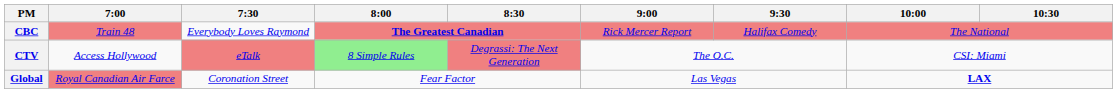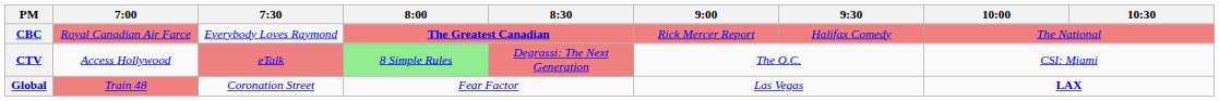CBC | 7:00: Train 48 -> Royal Canadian Air Farce
Global | 7:00: Royal Canadian Air Farce -> Train 48
